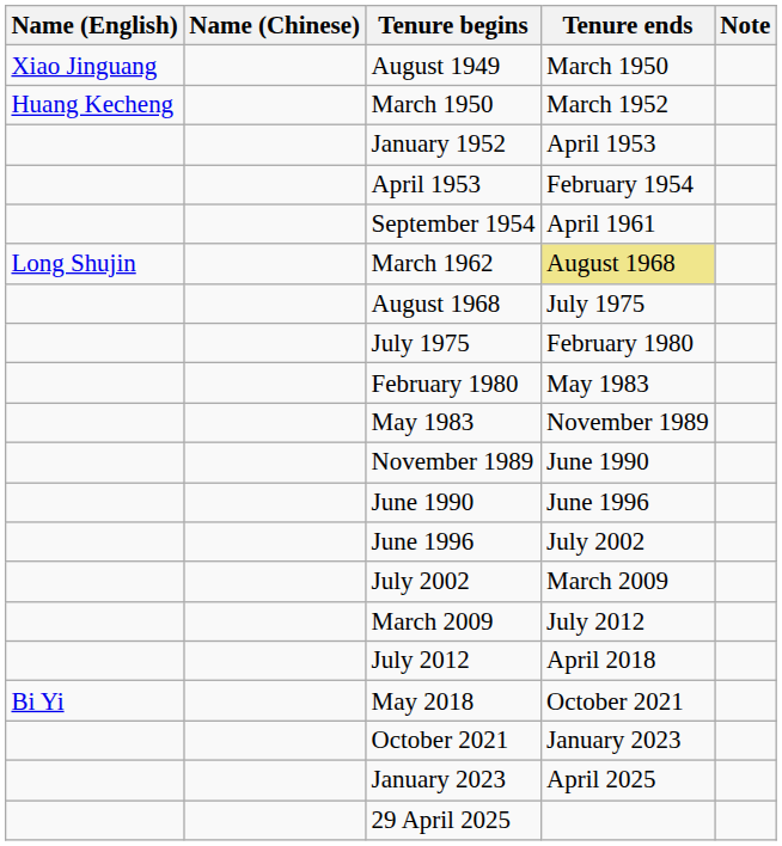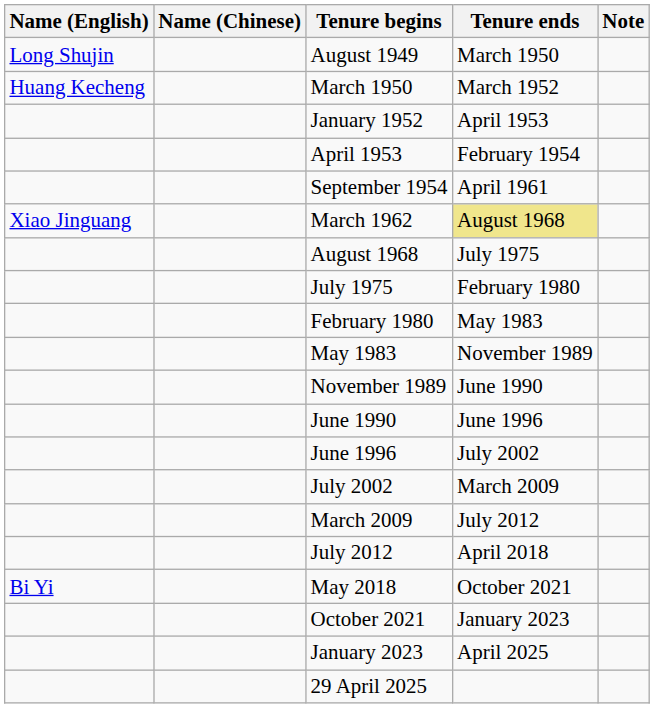August 1949 | Name (English): Xiao Jinguang -> Long Shujin
March 1962 | Name (English): Long Shujin -> Xiao Jinguang
